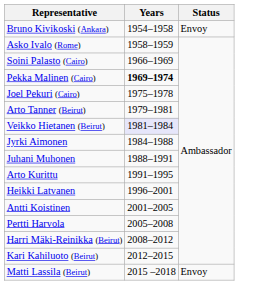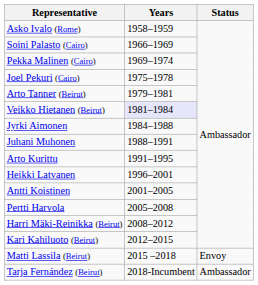- row: Bruno Kivikoski (Ankara) | 1954–1958 | Envoy
Pekka Malinen (Cairo) | Years: bold -> normal
+ row: Tarja Fernández (Beirut) | 2018-Incumbent | Ambassador
